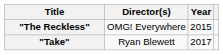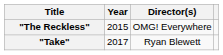columns swapped: Year <-> Director(s)
